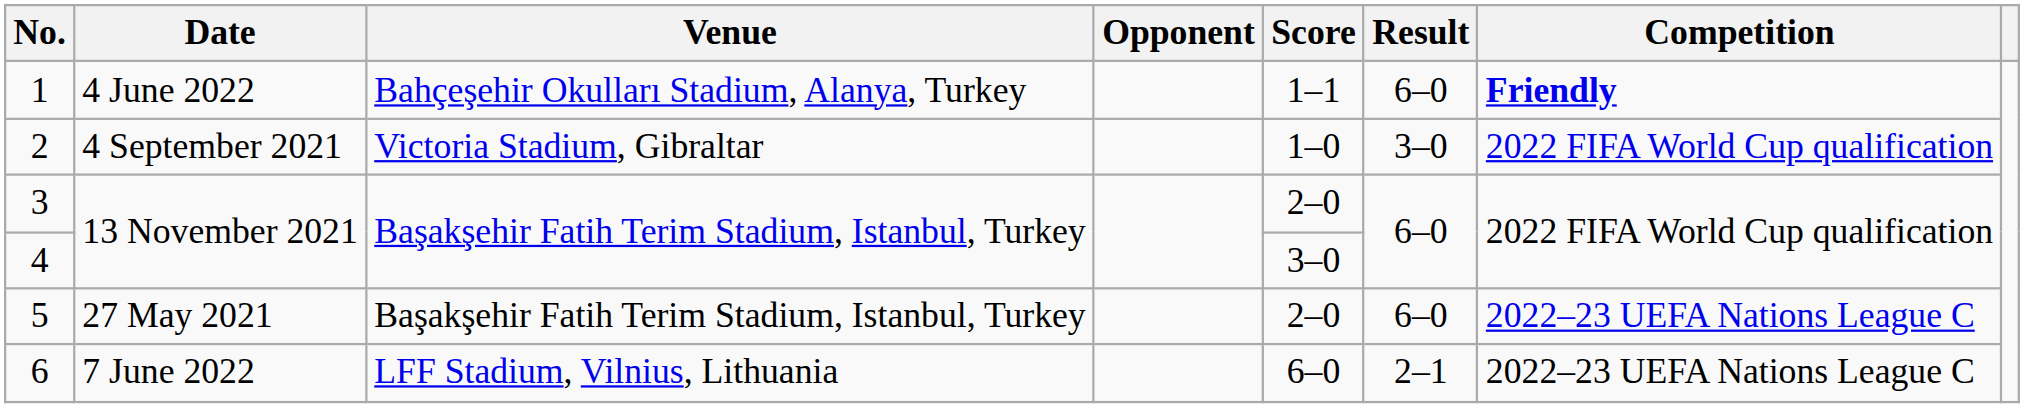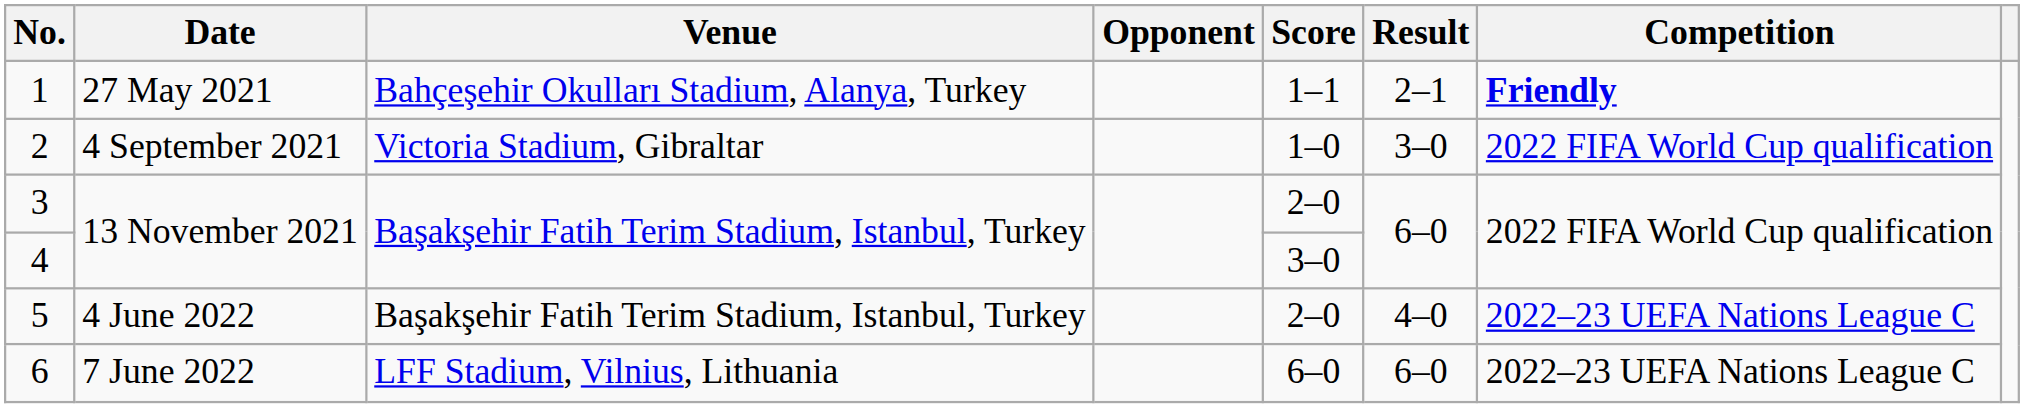1 | Date: 4 June 2022 -> 27 May 2021
1 | Result: 6–0 -> 2–1
5 | Date: 27 May 2021 -> 4 June 2022
5 | Result: 6–0 -> 4–0
6 | Result: 2–1 -> 6–0
